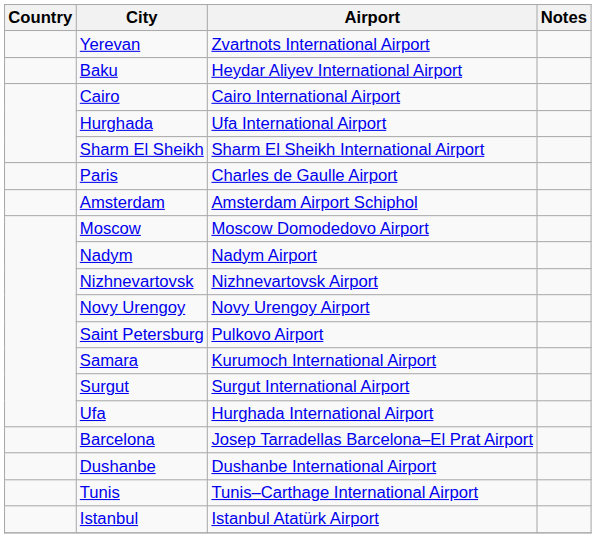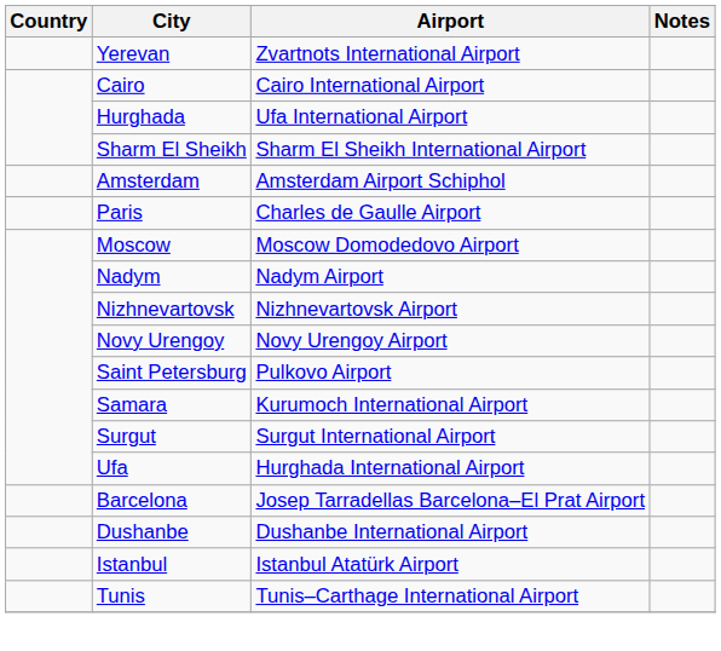- row: Baku | Heydar Aliyev International Airport
rows swapped: Paris <-> Amsterdam
rows swapped: Tunis <-> Istanbul
